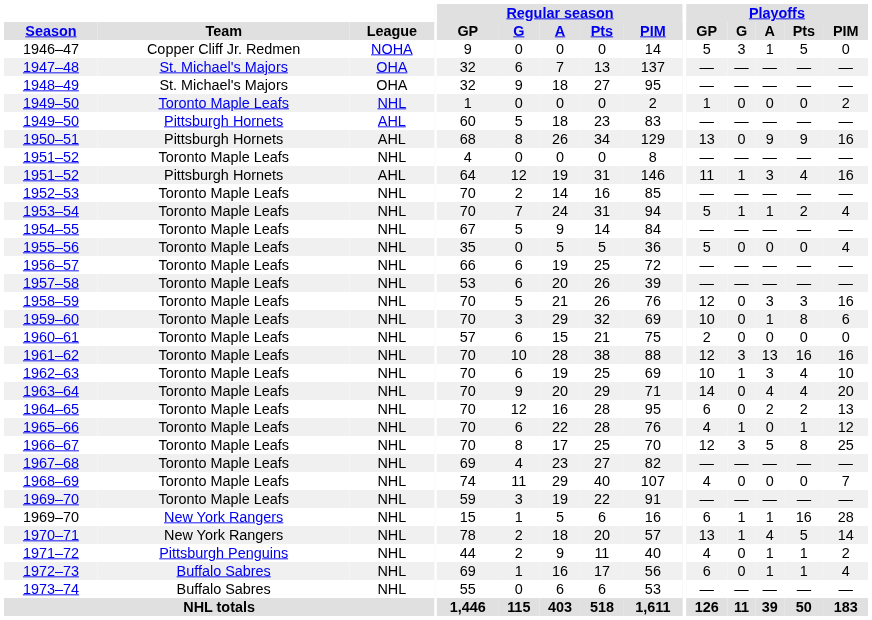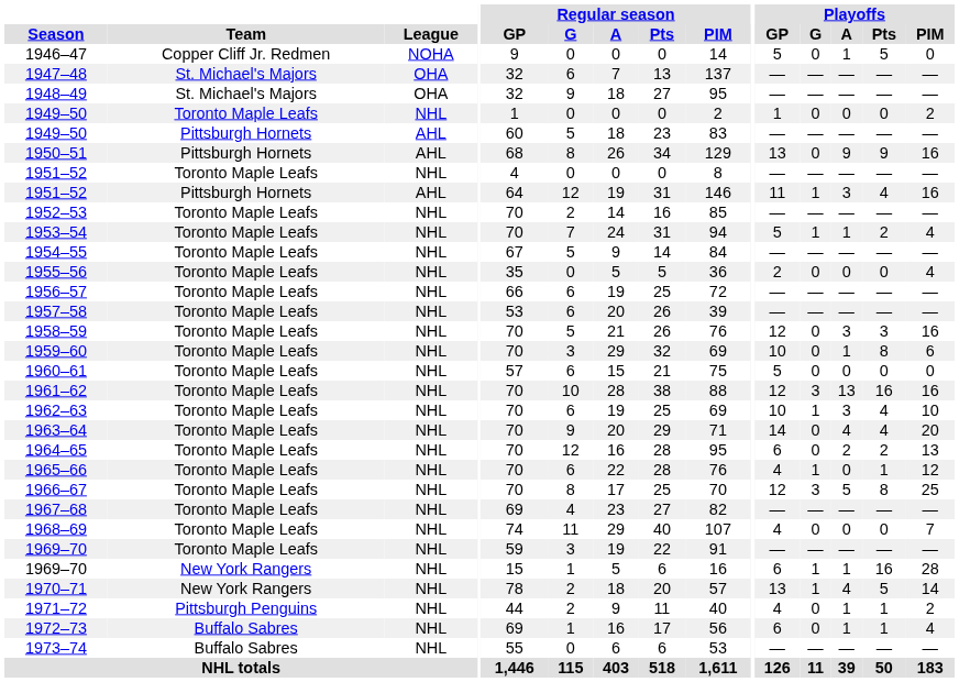1946–47 | Playoffs / G: 3 -> 0
1955–56 | Playoffs / GP: 5 -> 2
1960–61 | Playoffs / GP: 2 -> 5
